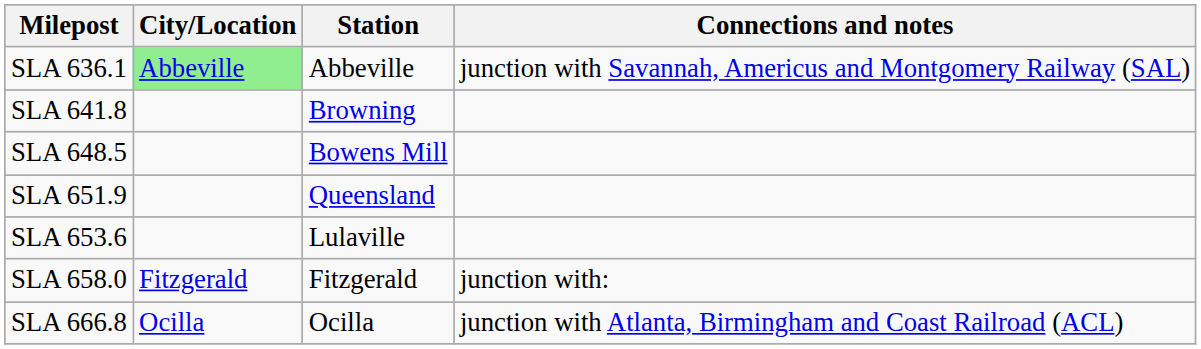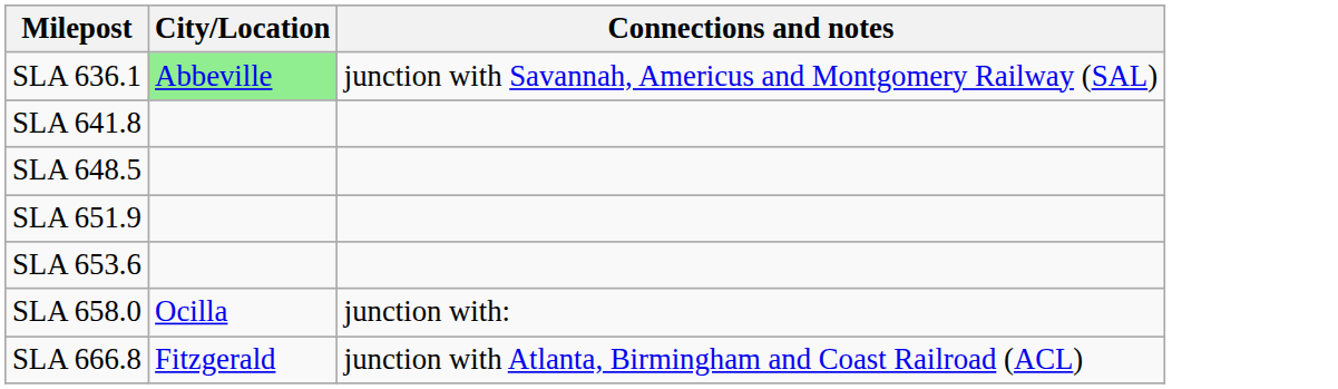- column: Station | Abbeville | Browning | Bowens Mill | Queensland | Lulaville | Fitzgerald | Ocilla
SLA 658.0 | City/Location: Fitzgerald -> Ocilla
SLA 666.8 | City/Location: Ocilla -> Fitzgerald
